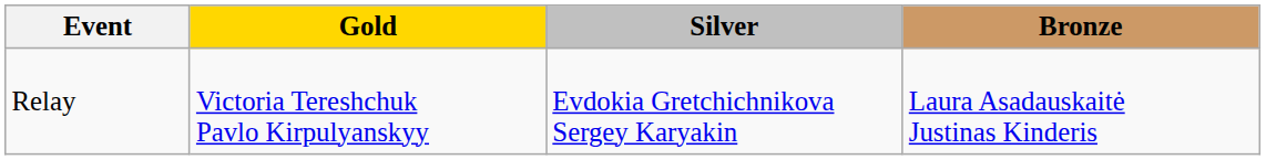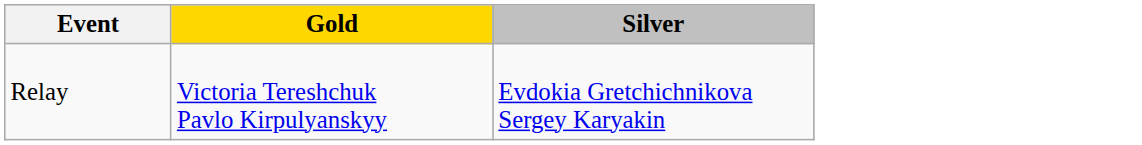- column: Bronze | Laura Asadauskaitė Justinas Kinderis
